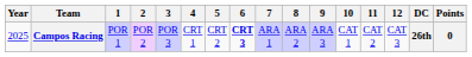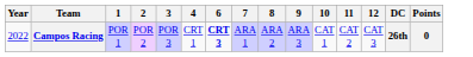- column: 5 | CRT 2
Campos Racing | Year: 2025 -> 2022
